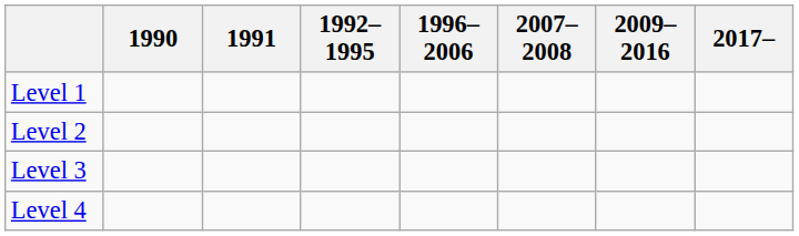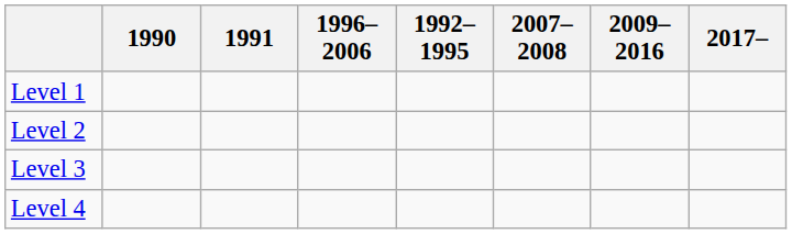columns swapped: 1992– 1995 <-> 1996– 2006
